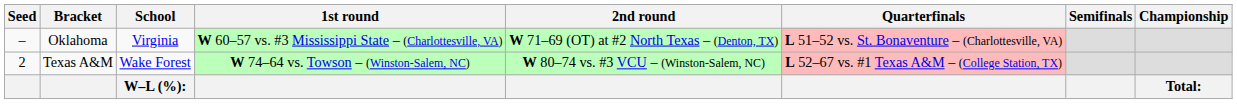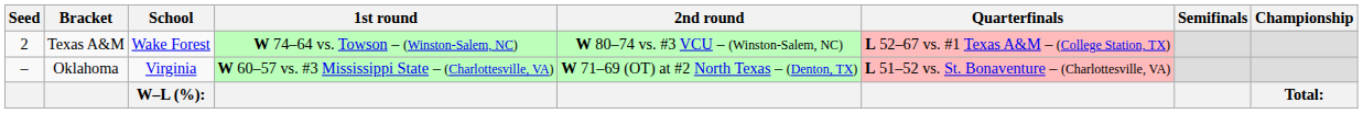rows swapped: Texas A&M <-> Oklahoma
